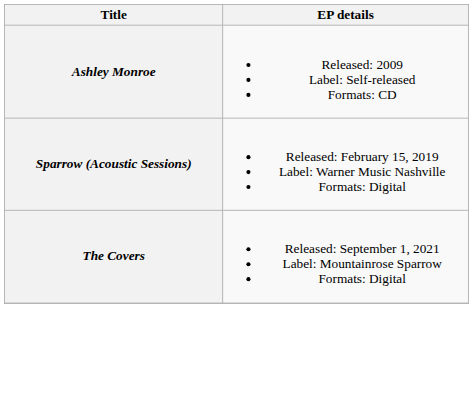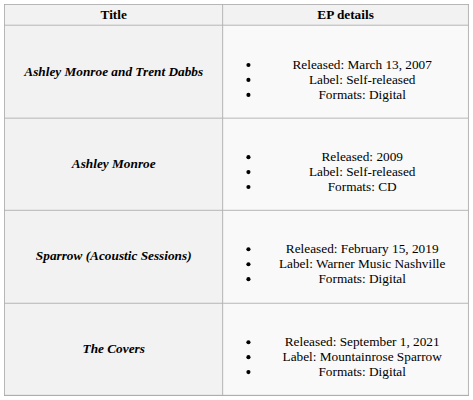+ row: Ashley Monroe and Trent Dabbs | Released: March 13, 2007 Label: Self-released Formats: Digital
